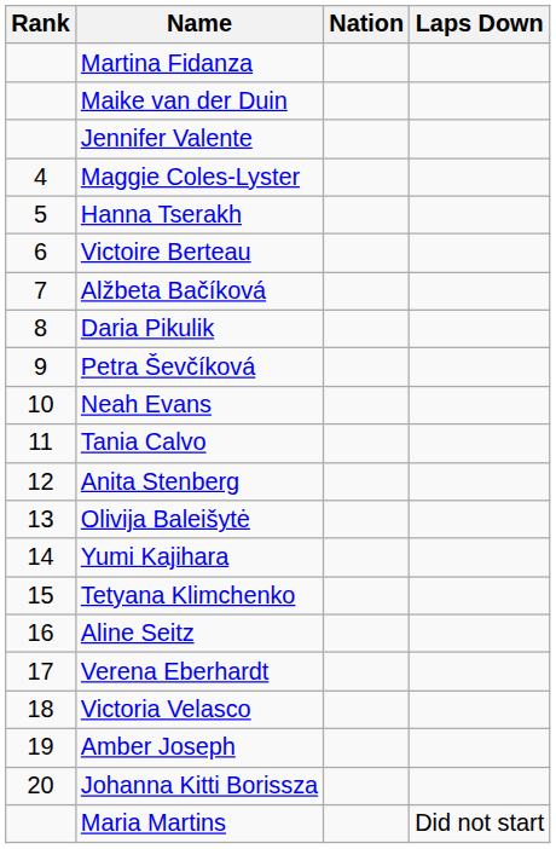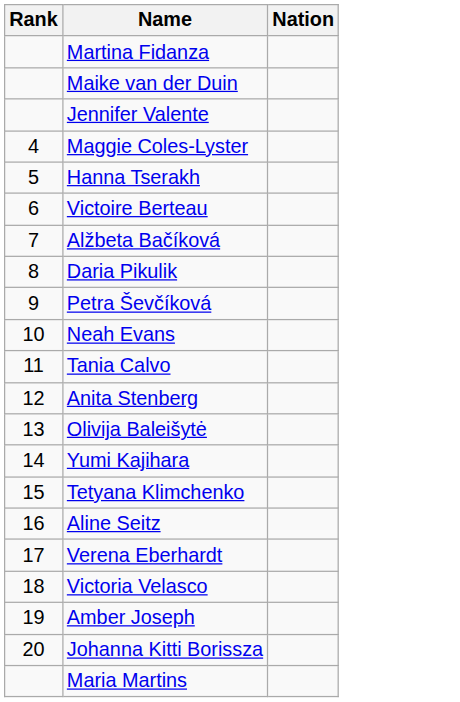- column: Laps Down | Did not start
